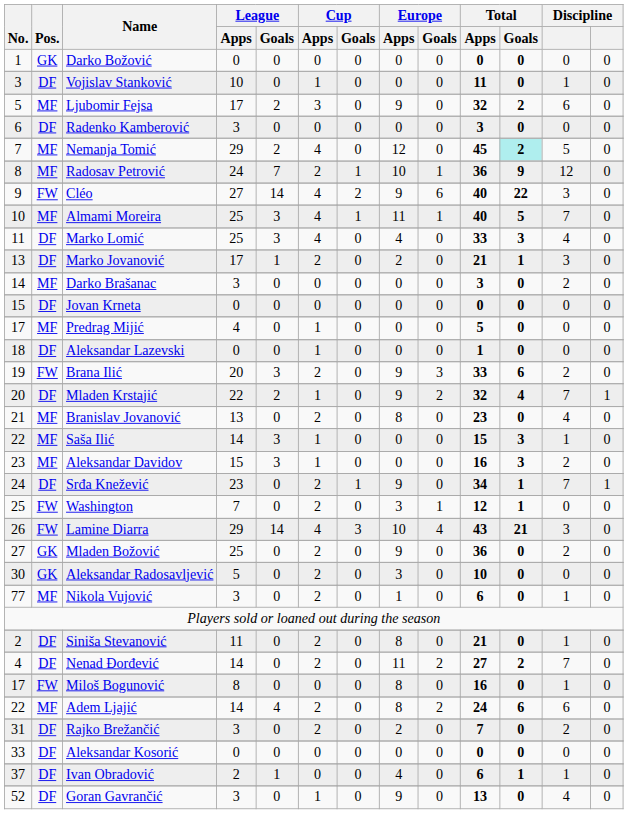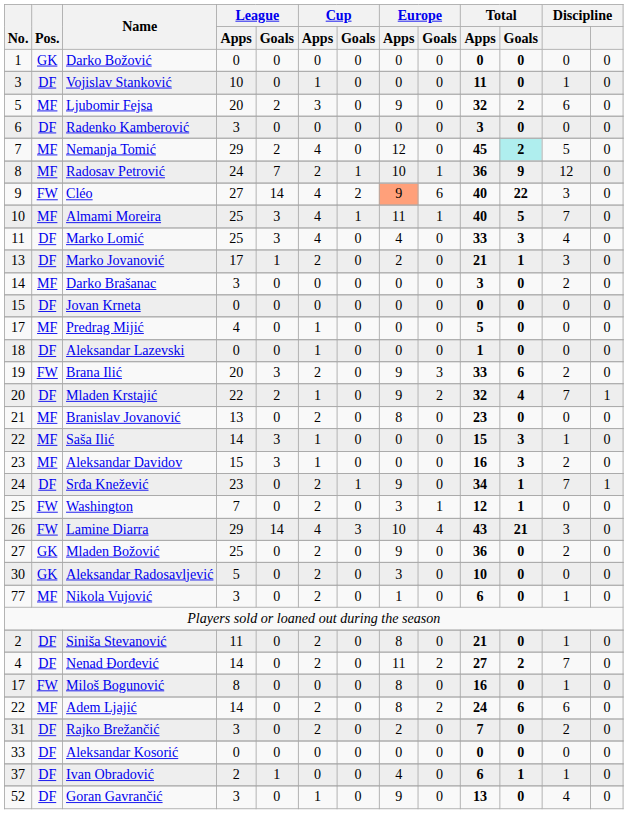Ljubomir Fejsa | League / Apps: 17 -> 20
Cléo | Europe / Apps: no background -> lightsalmon background
Branislav Jovanović | column 12: 4 -> 0
Adem Ljajić | League / Goals: 4 -> 0
